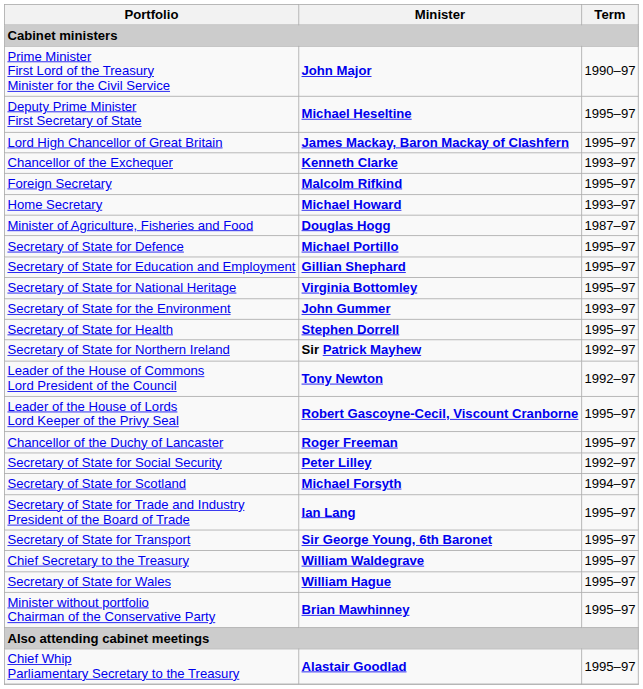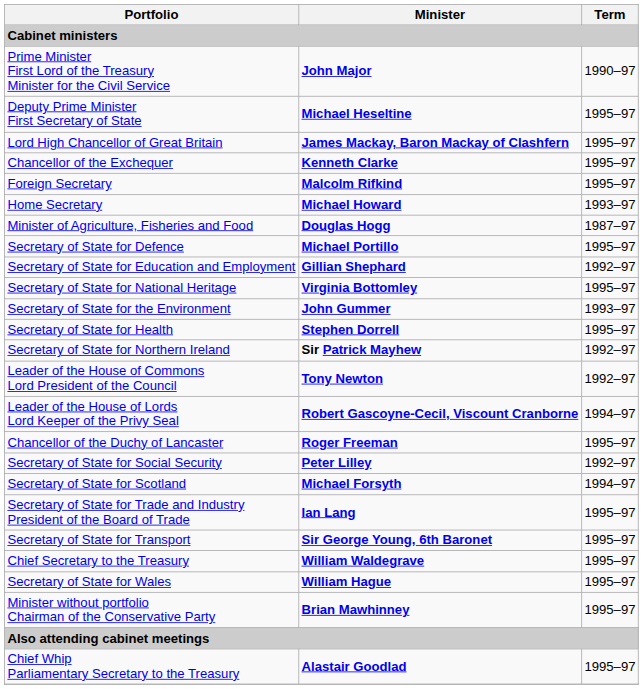Chancellor of the Exchequer | Term: 1993–97 -> 1995–97
Secretary of State for Education and Employment | Term: 1995–97 -> 1992–97
Leader of the House of Lords Lord Keeper of the Privy Seal | Term: 1995–97 -> 1994–97
